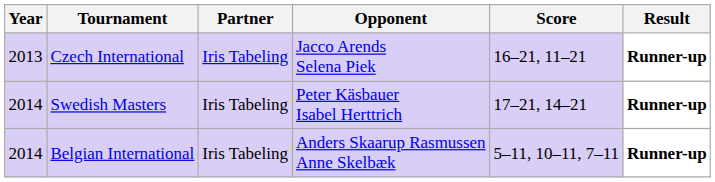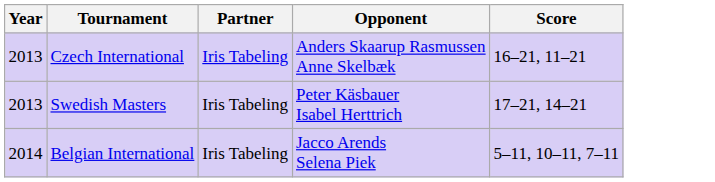- column: Result | Runner-up | Runner-up | Runner-up
Czech International | Opponent: Jacco Arends Selena Piek -> Anders Skaarup Rasmussen Anne Skelbæk
Swedish Masters | Year: 2014 -> 2013
Belgian International | Opponent: Anders Skaarup Rasmussen Anne Skelbæk -> Jacco Arends Selena Piek
